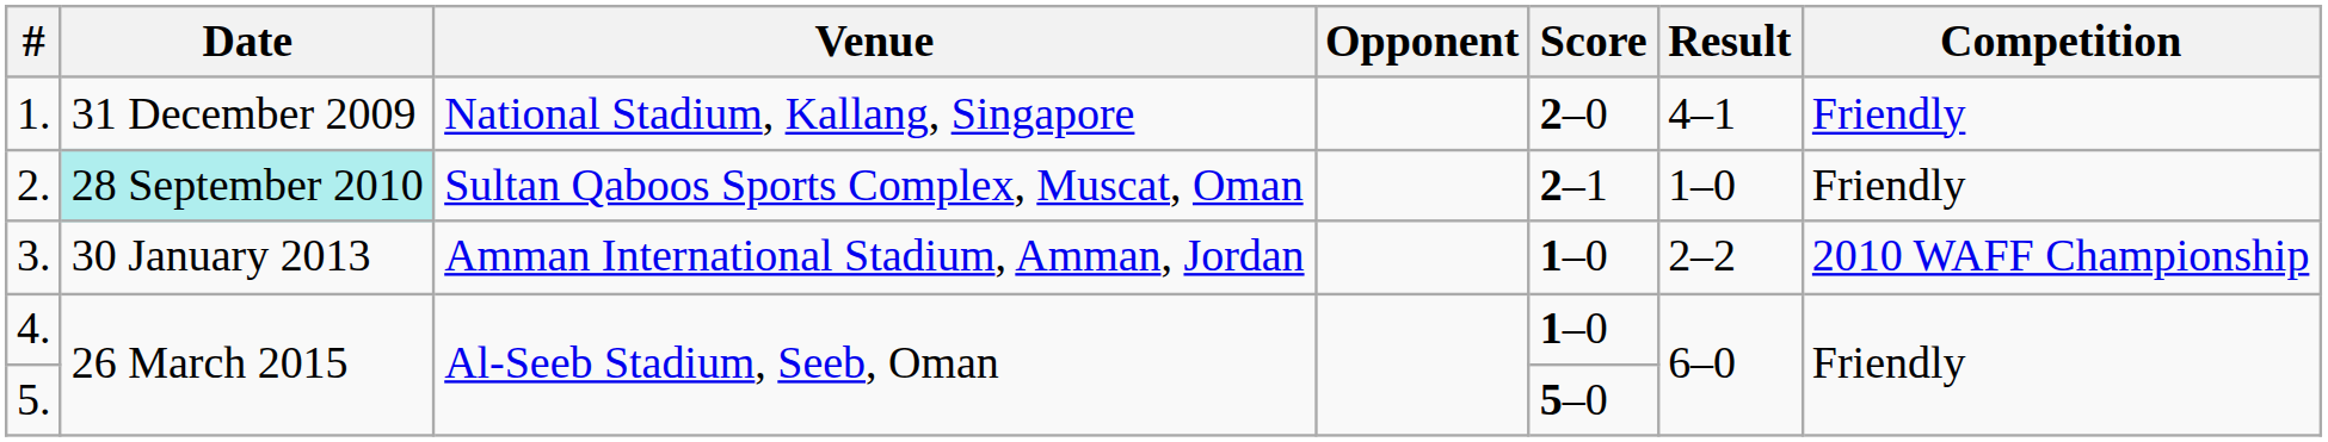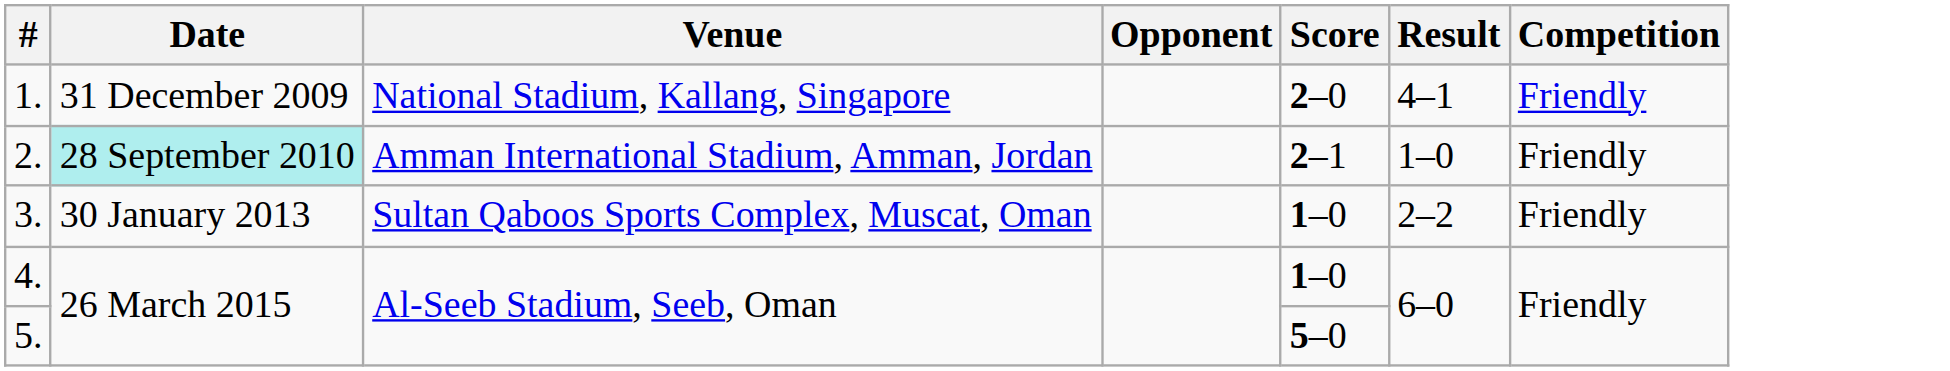2. | Venue: Sultan Qaboos Sports Complex, Muscat, Oman -> Amman International Stadium, Amman, Jordan
3. | Venue: Amman International Stadium, Amman, Jordan -> Sultan Qaboos Sports Complex, Muscat, Oman
3. | Competition: 2010 WAFF Championship -> Friendly
